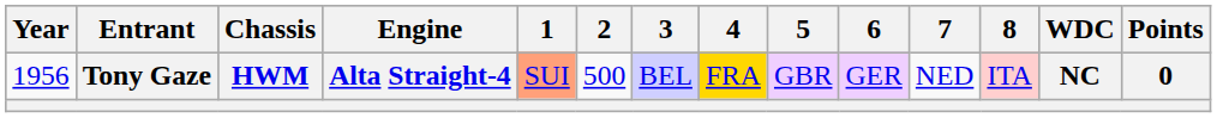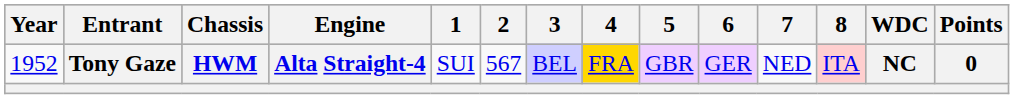Tony Gaze | Year: 1956 -> 1952
Tony Gaze | 1: lightsalmon background -> no background
Tony Gaze | 2: 500 -> 567
